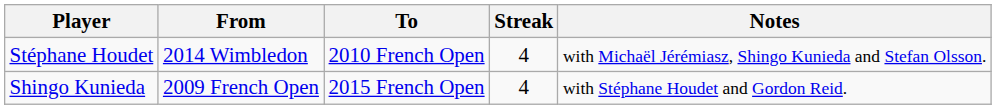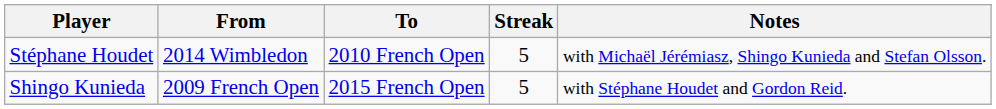Stéphane Houdet | Streak: 4 -> 5
Shingo Kunieda | Streak: 4 -> 5
